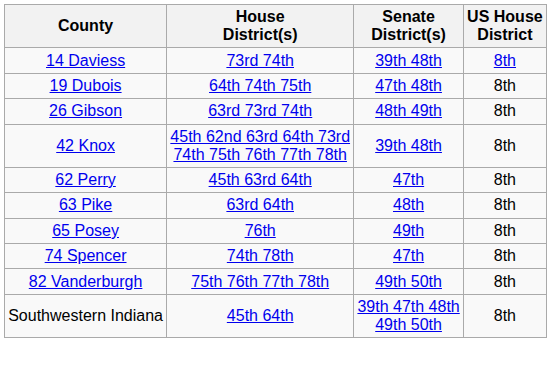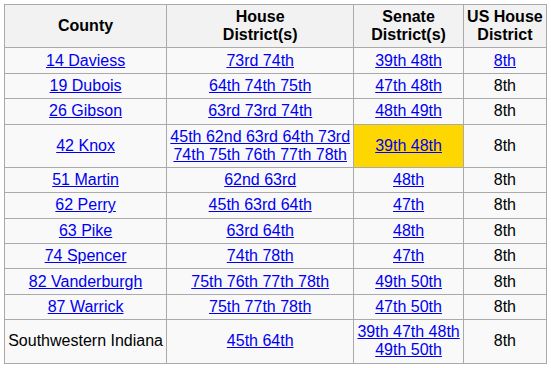42 Knox | Senate District(s): no background -> gold background
+ row: 51 Martin | 62nd 63rd | 48th | 8th
- row: 65 Posey | 76th | 49th | 8th
+ row: 87 Warrick | 75th 77th 78th | 47th 50th | 8th
